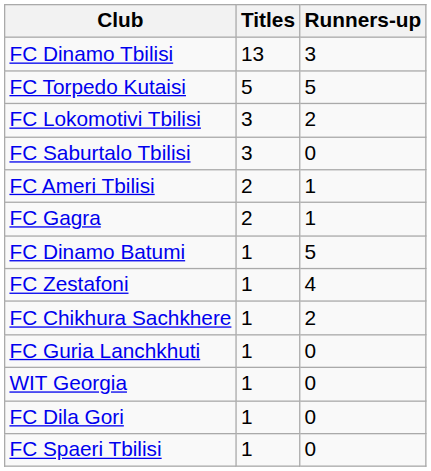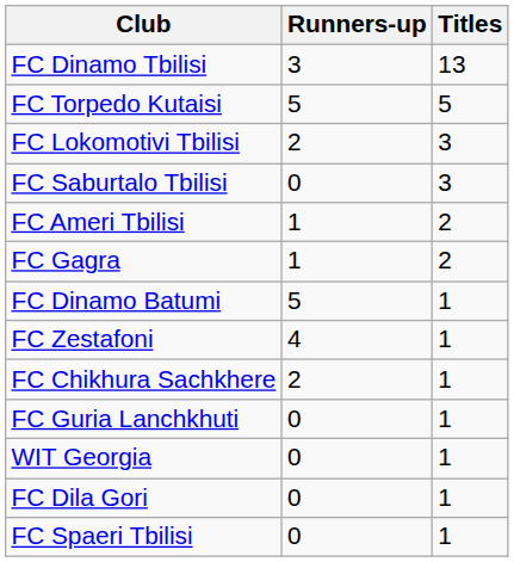columns swapped: Titles <-> Runners-up
